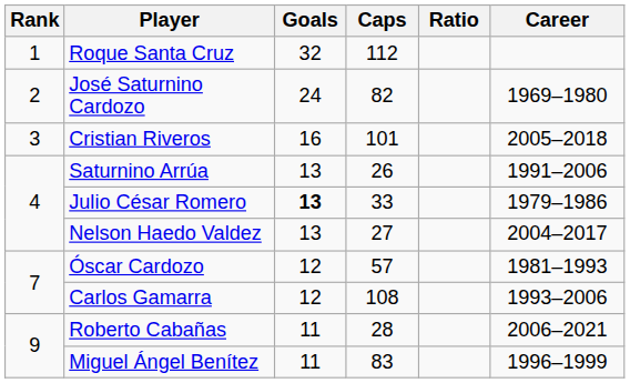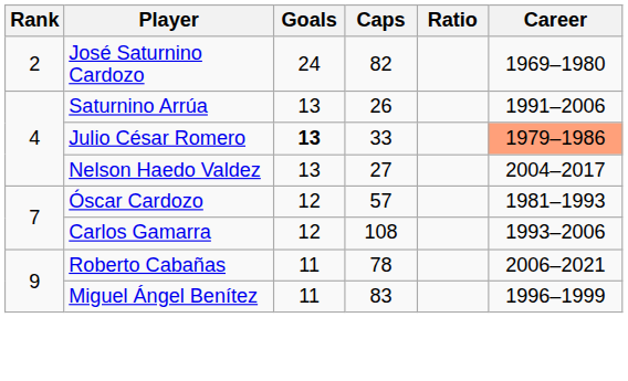- row: 1 | Roque Santa Cruz | 32 | 112
- row: 3 | Cristian Riveros | 16 | 101 | 2005–2018
Julio César Romero | Career: no background -> lightsalmon background
Roberto Cabañas | Caps: 28 -> 78
